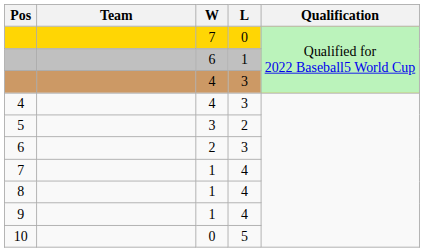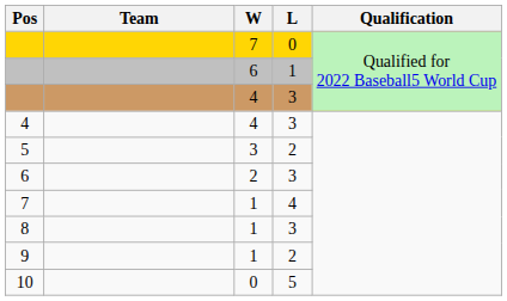8 | L: 4 -> 3
9 | L: 4 -> 2
